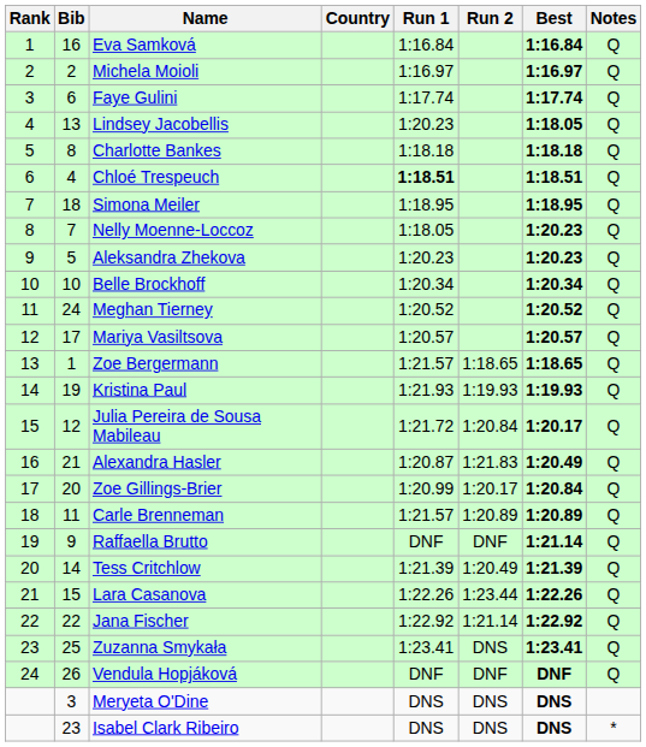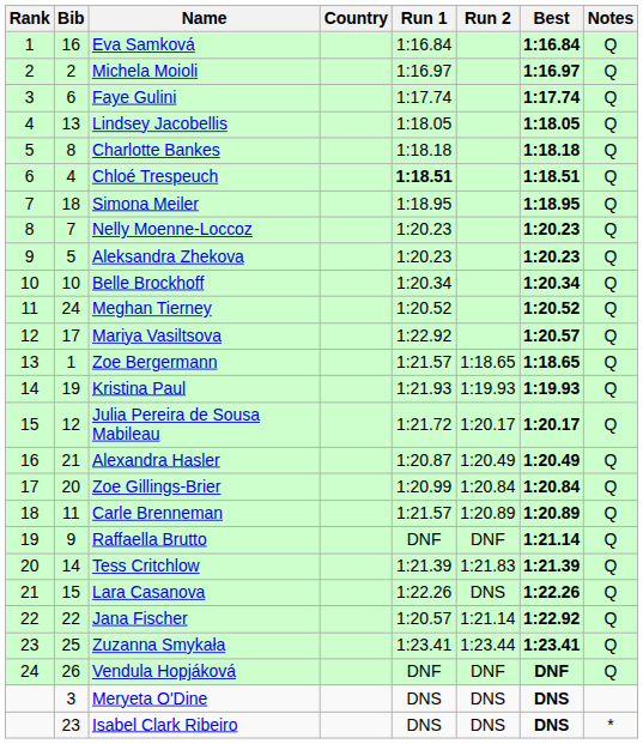Lindsey Jacobellis | Run 1: 1:20.23 -> 1:18.05
Nelly Moenne-Loccoz | Run 1: 1:18.05 -> 1:20.23
Mariya Vasiltsova | Run 1: 1:20.57 -> 1:22.92
Julia Pereira de Sousa Mabileau | Run 2: 1:20.84 -> 1:20.17
Alexandra Hasler | Run 2: 1:21.83 -> 1:20.49
Zoe Gillings-Brier | Run 2: 1:20.17 -> 1:20.84
Tess Critchlow | Run 2: 1:20.49 -> 1:21.83
Lara Casanova | Run 2: 1:23.44 -> DNS
Jana Fischer | Run 1: 1:22.92 -> 1:20.57
Zuzanna Smykała | Run 2: DNS -> 1:23.44
